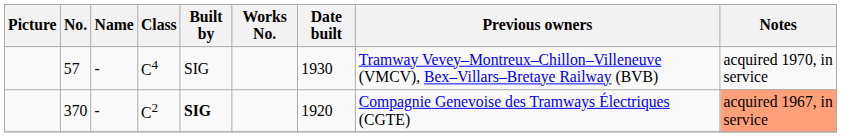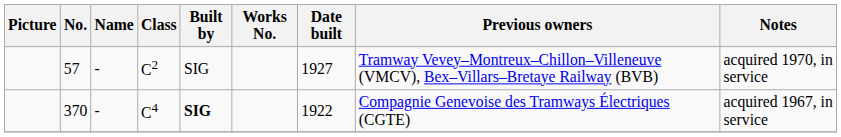57 | Class: C4 -> C2
57 | Date built: 1930 -> 1927
370 | Class: C2 -> C4
370 | Date built: 1920 -> 1922
370 | Notes: lightsalmon background -> no background
